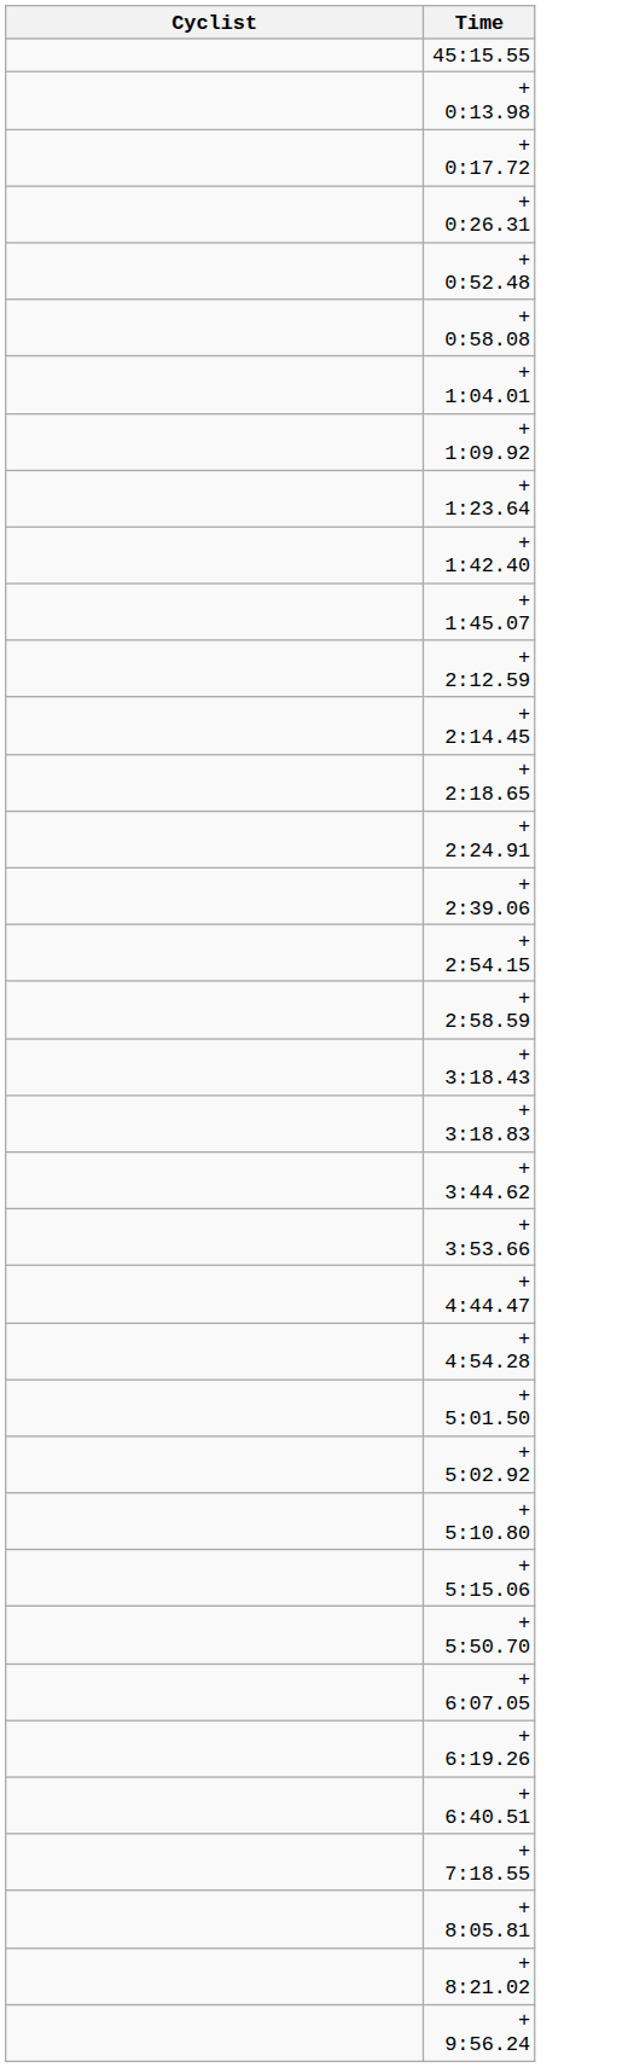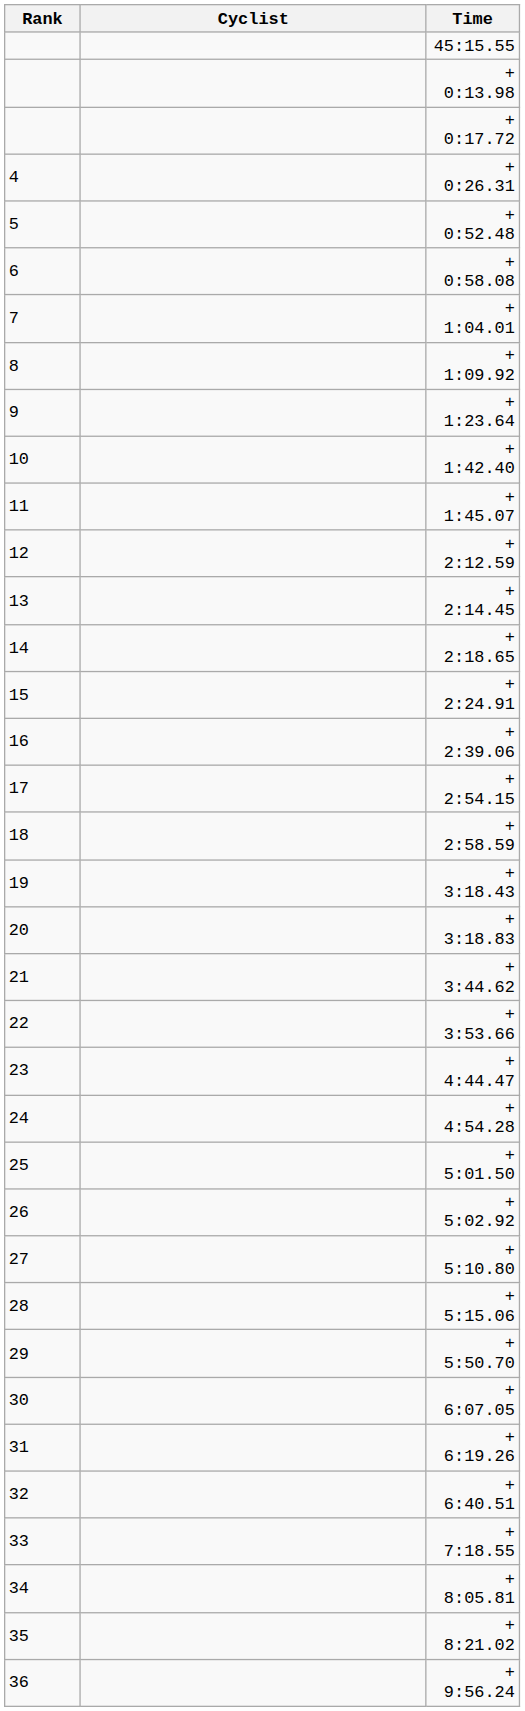+ column: Rank | 4 | 5 | 6 | 7 | 8 | 9 | 10 | 11 | 12 | 13 | 14 | 15 | 16 | 17 | 18 | 19 | 20 | 21 | 22 | 23 | 24 | 25 | 26 | 27 | 28 | 29 | 30 | 31 | 32 | 33 | 34 | 35 | 36
